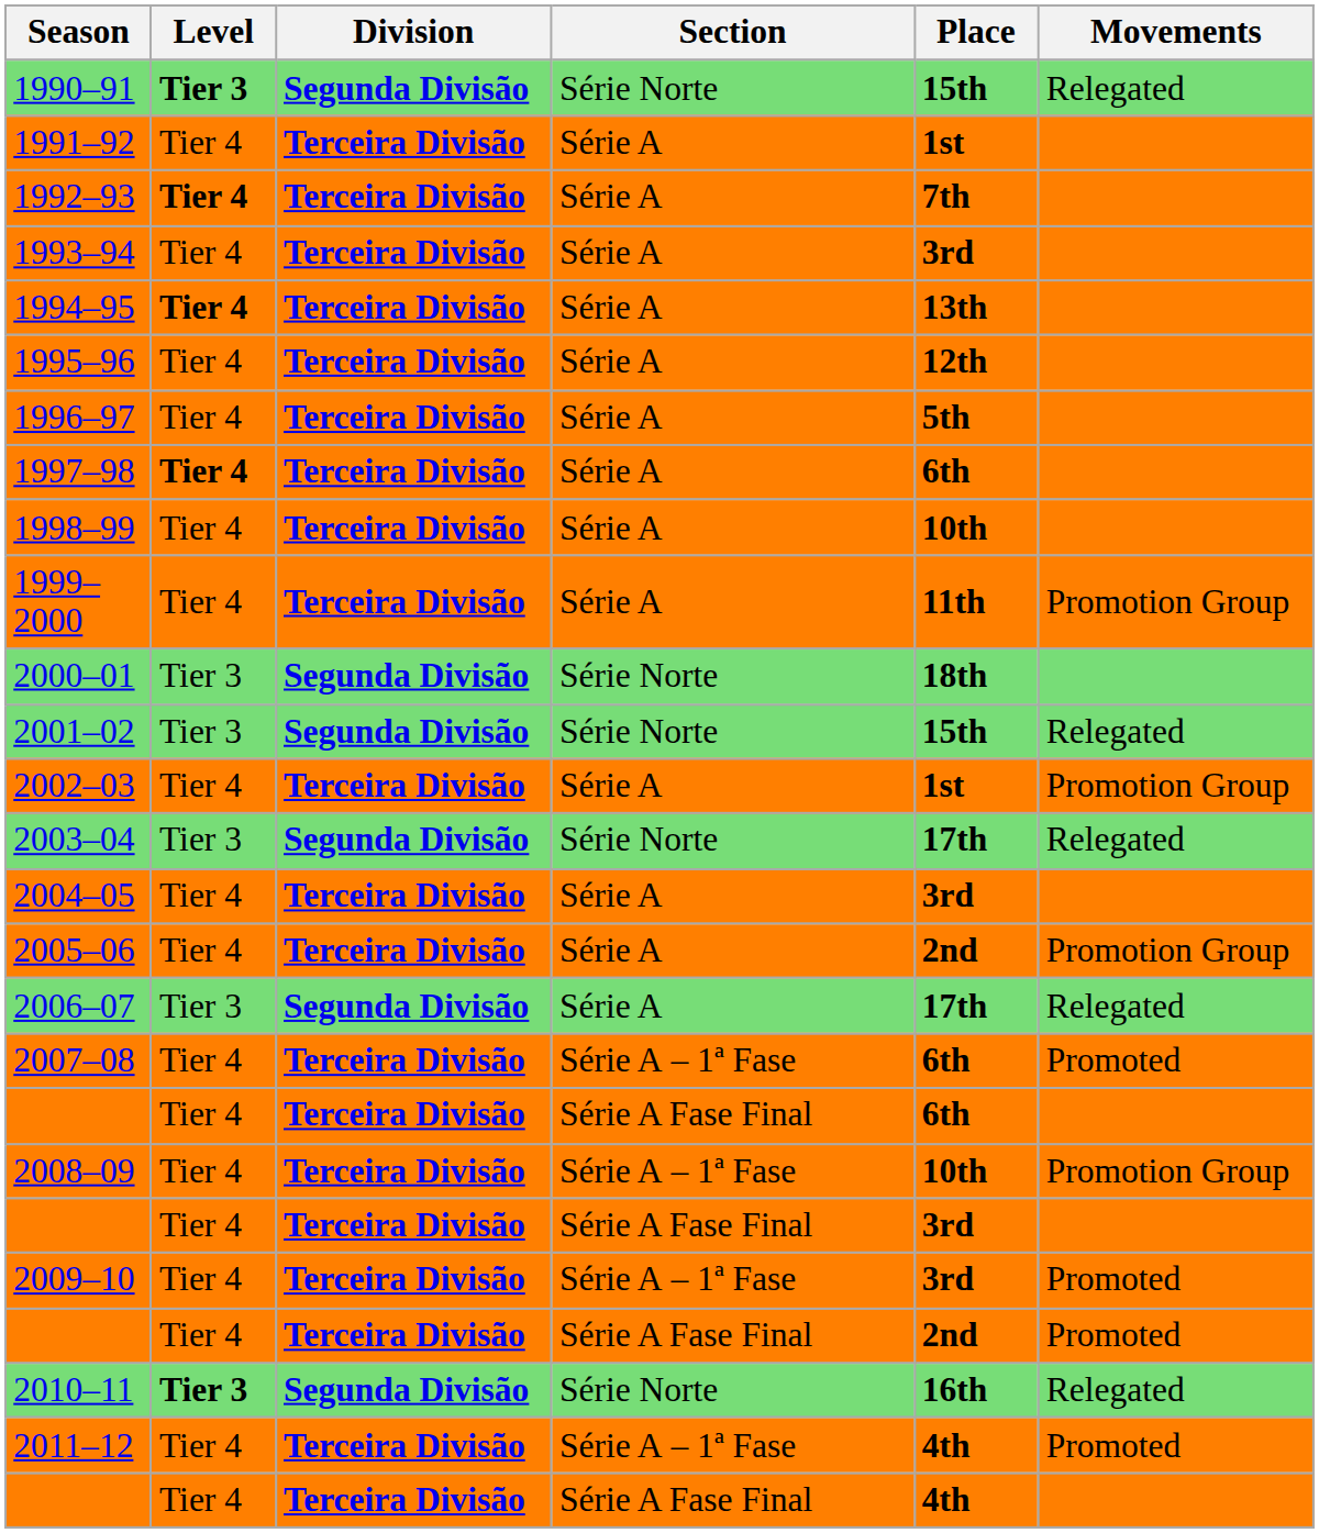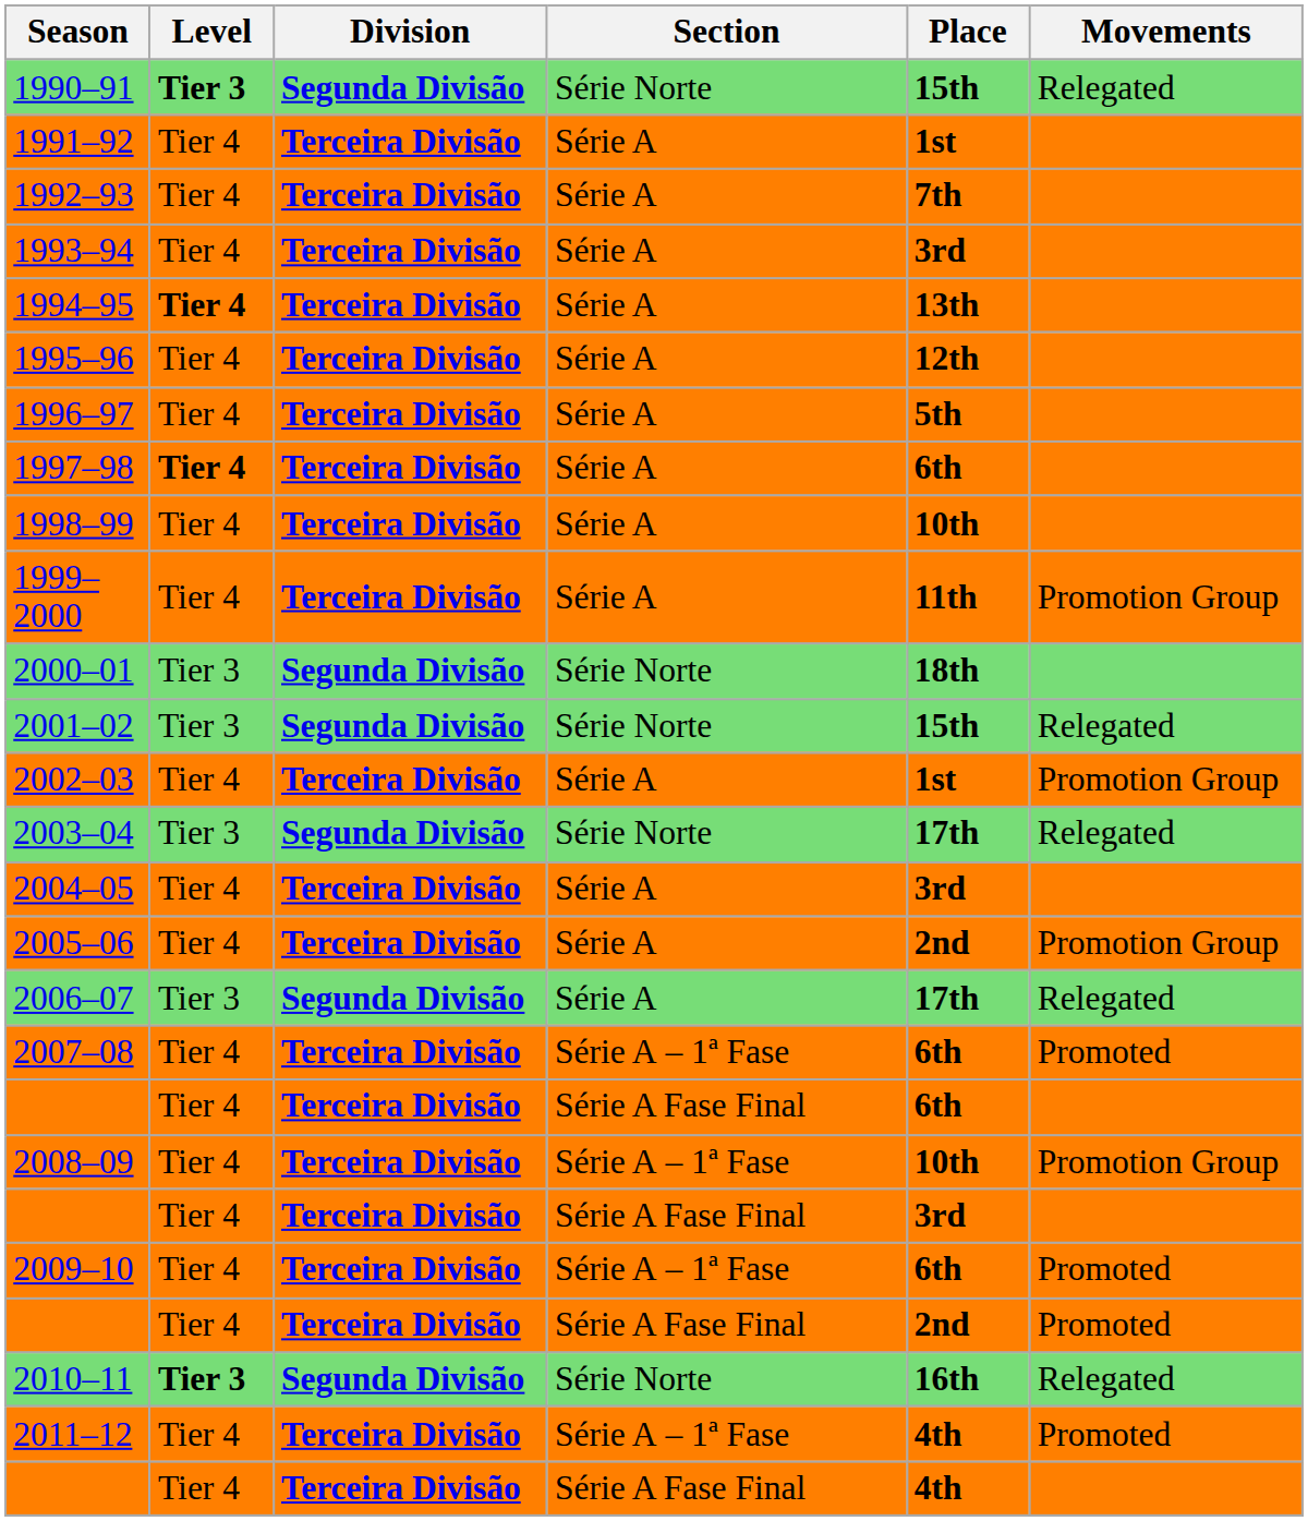1992–93 | Level: bold -> normal
2009–10 | Place: 3rd -> 6th
